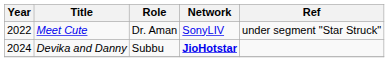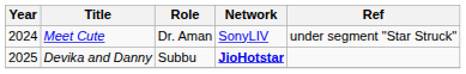Meet Cute | Year: 2022 -> 2024
Devika and Danny | Year: 2024 -> 2025
